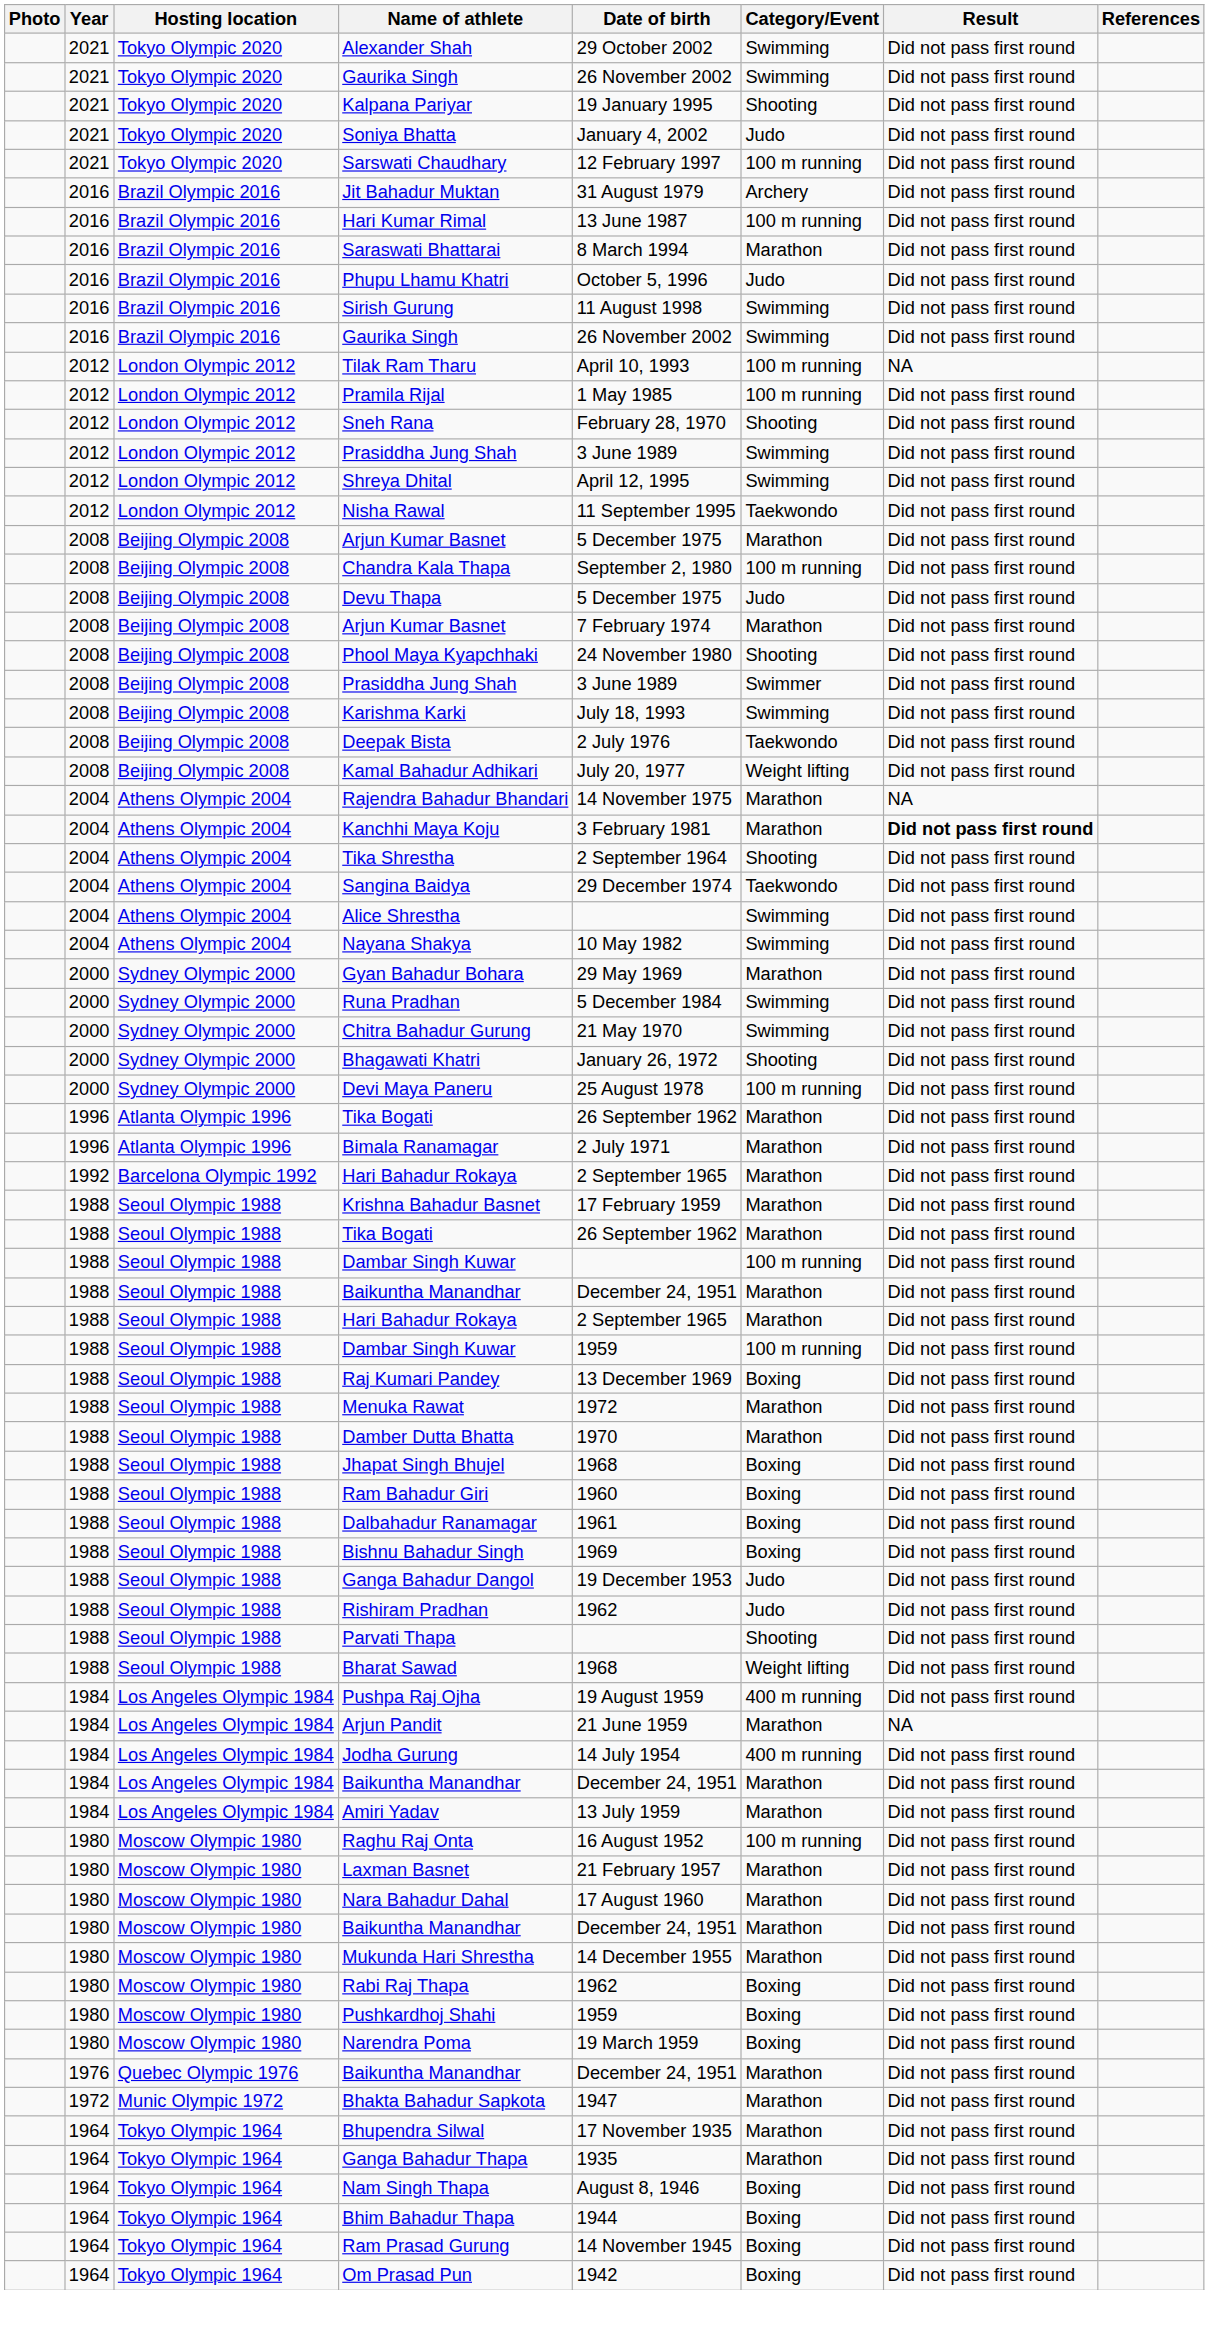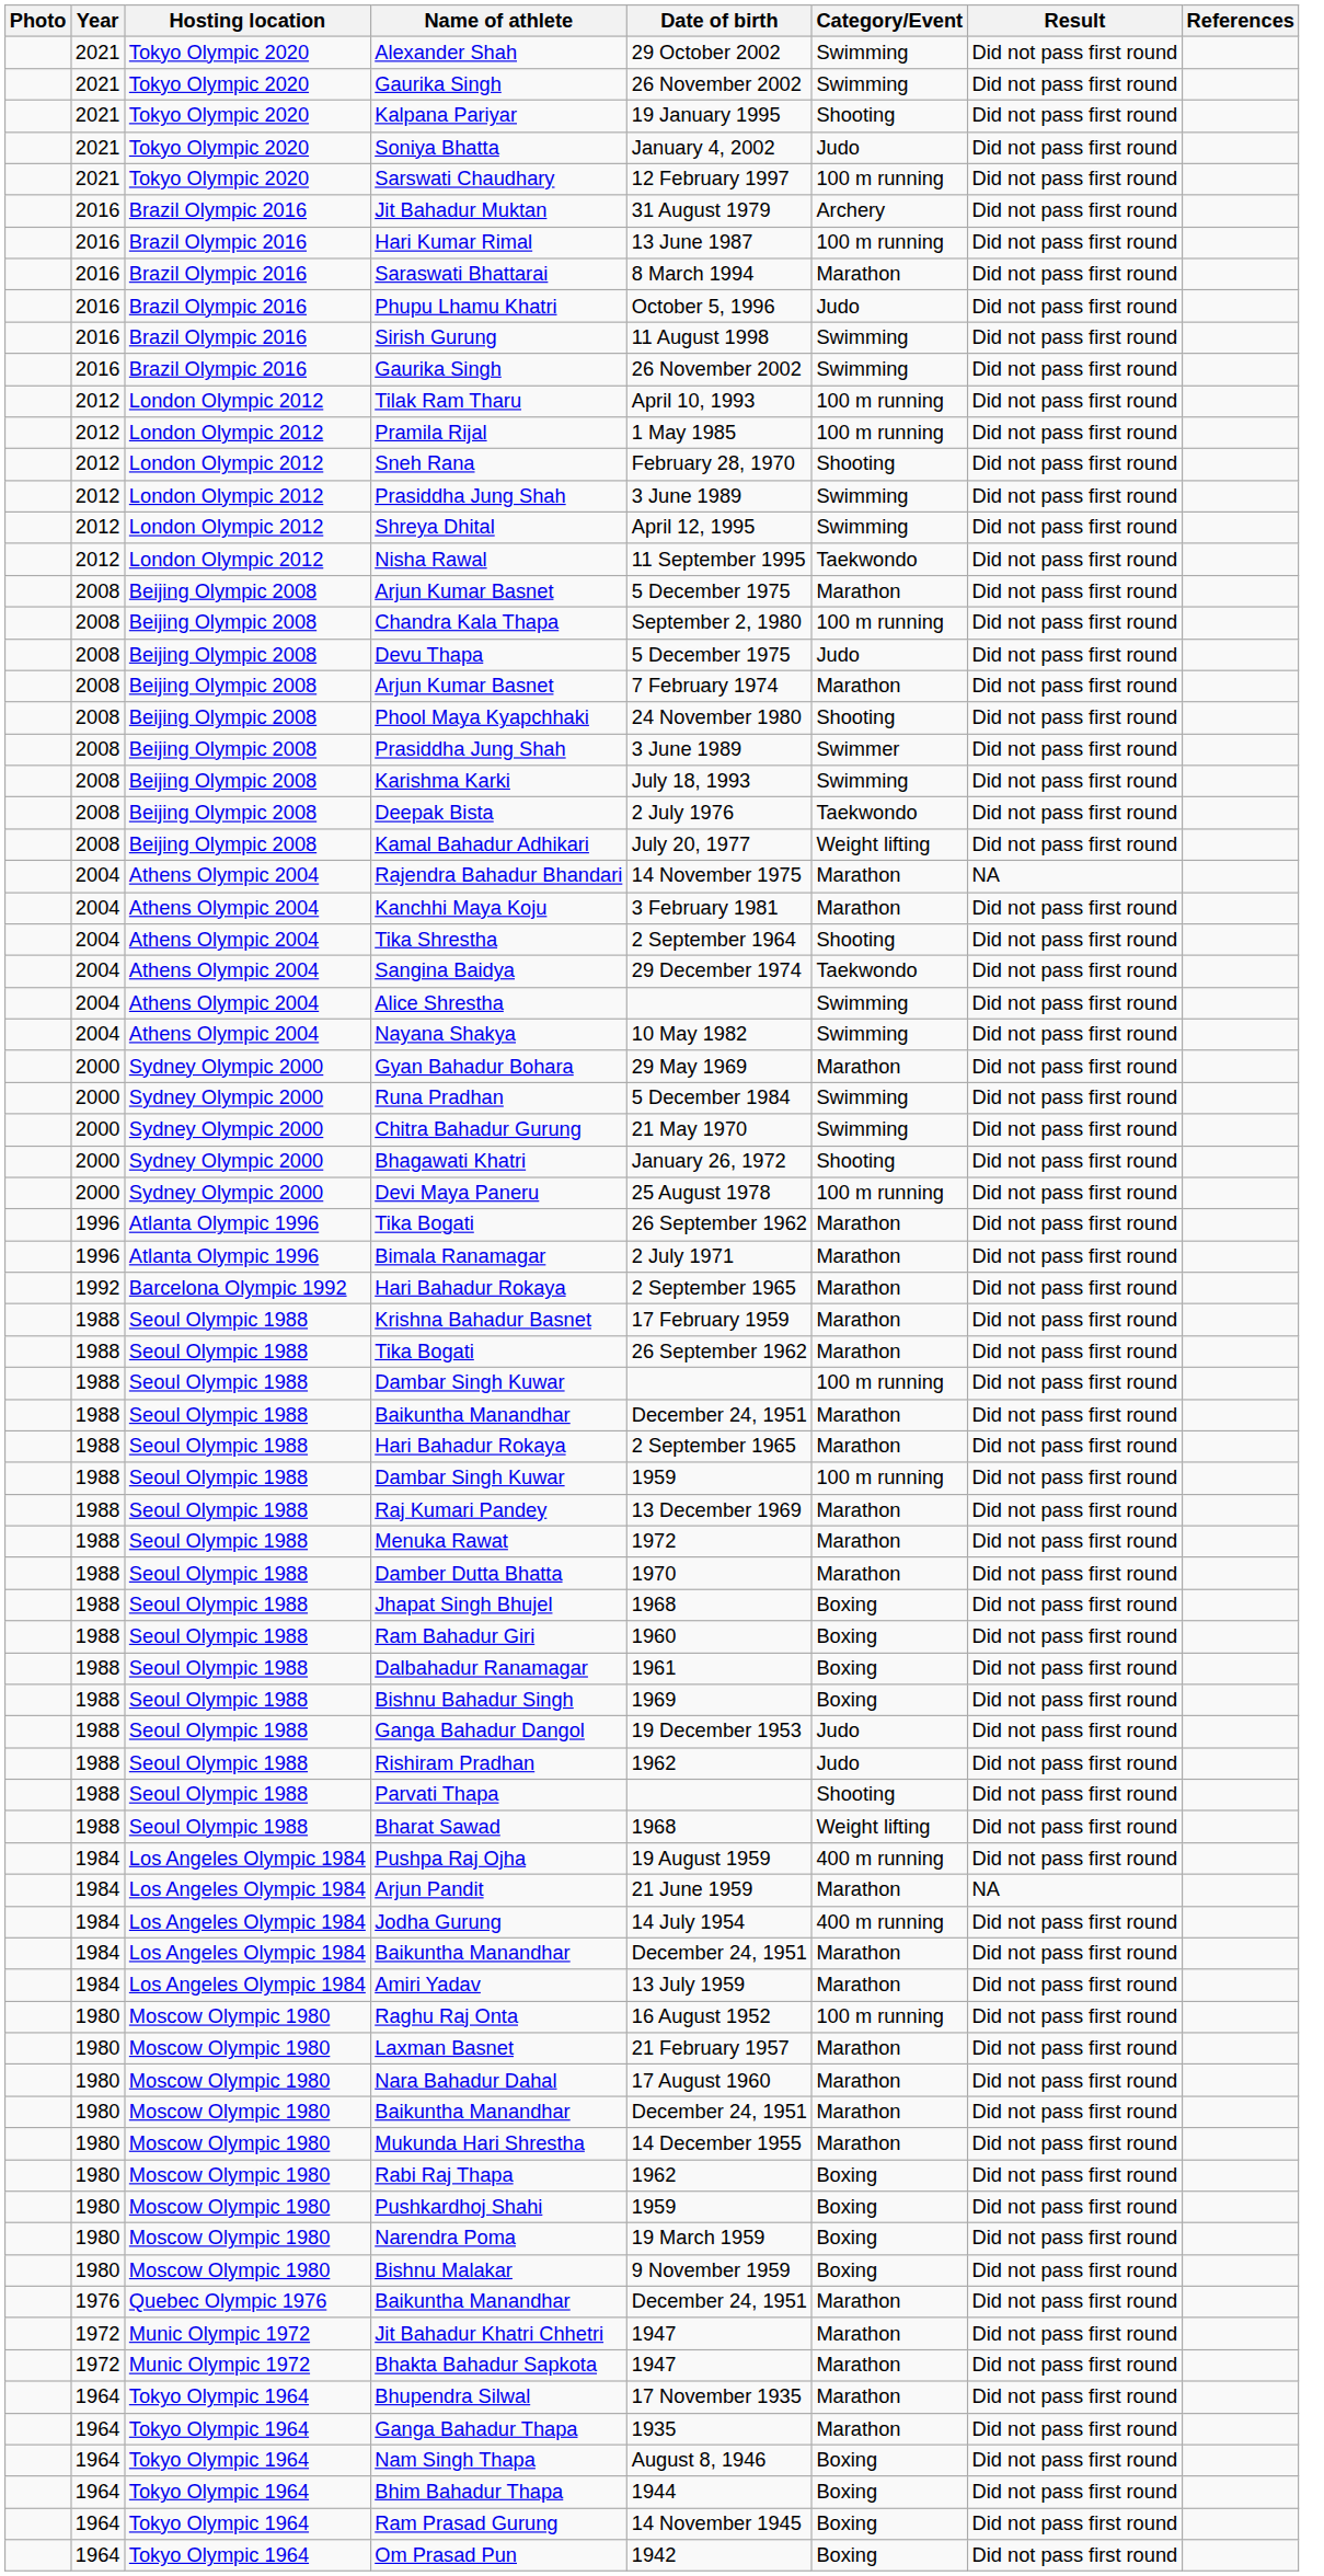Tilak Ram Tharu | Result: NA -> Did not pass first round
Kanchhi Maya Koju | Result: bold -> normal
Raj Kumari Pandey | Category/Event: Boxing -> Marathon
+ row: 1980 | Moscow Olympic 1980 | Bishnu Malakar | 9 November 1959 | Boxing | Did not pass first round
+ row: 1972 | Munic Olympic 1972 | Jit Bahadur Khatri Chhetri | 1947 | Marathon | Did not pass first round
